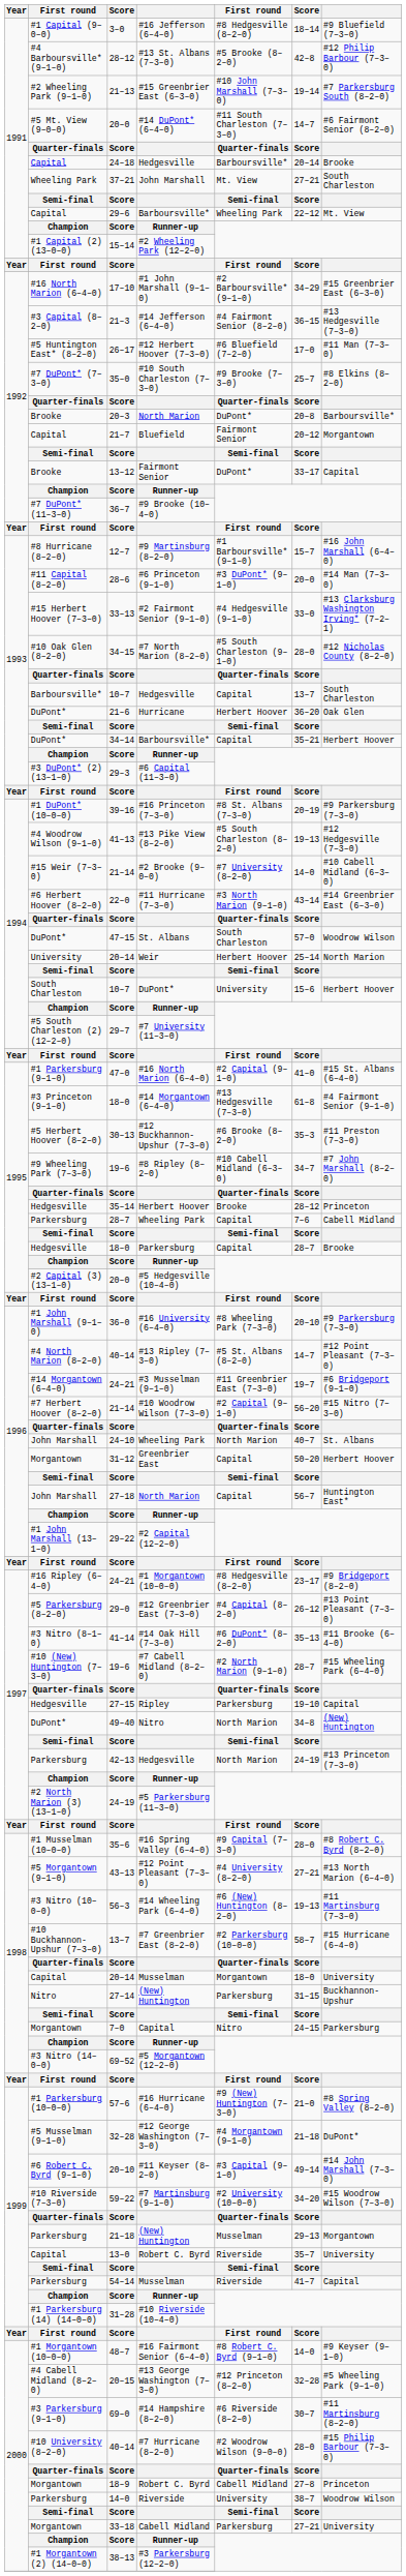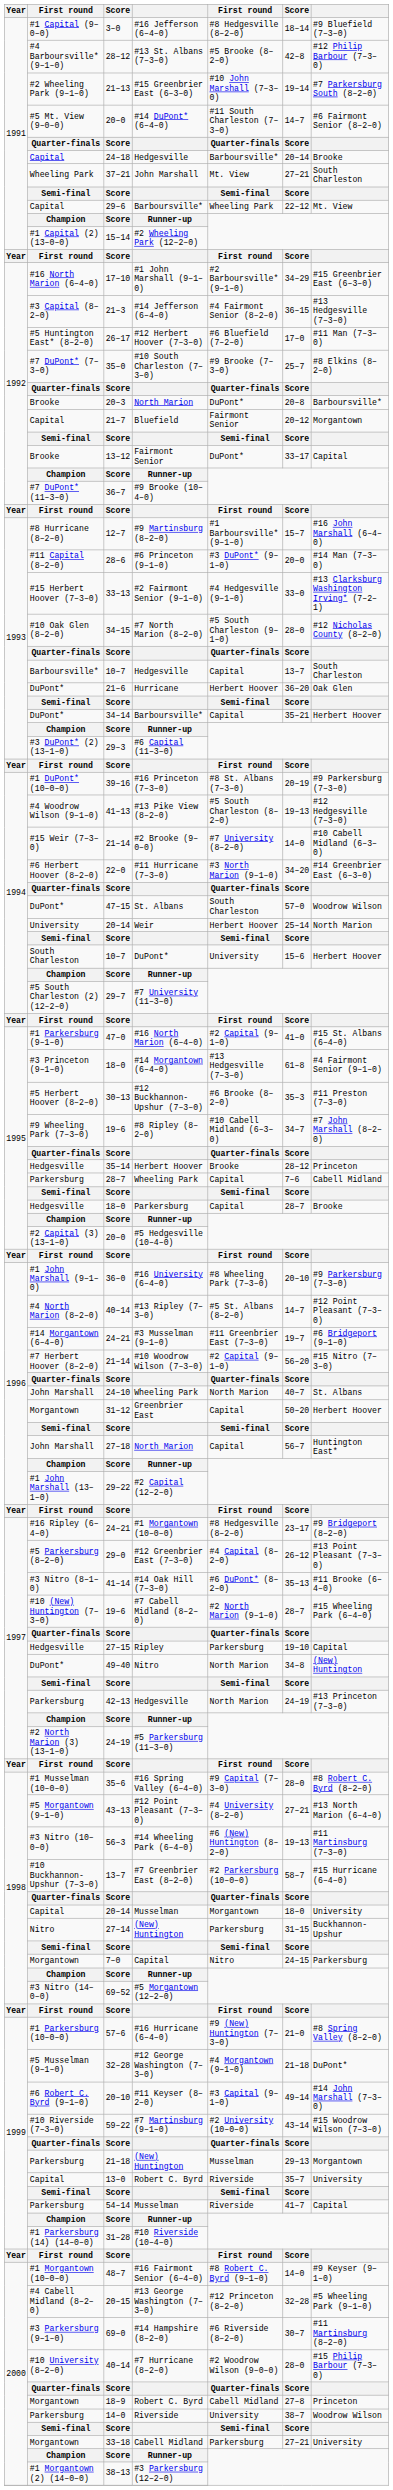#11 Hurricane (7–3–0) | column 6: 43–14 -> 34–20
#7 Martinsburg (9–1–0) | column 6: 34–20 -> 43–14
